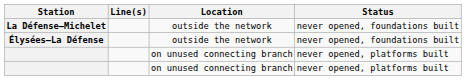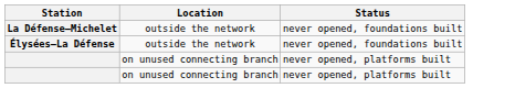- column: Line(s)
